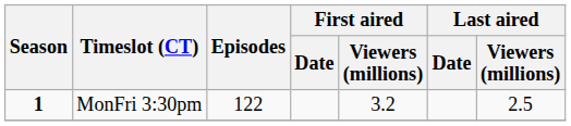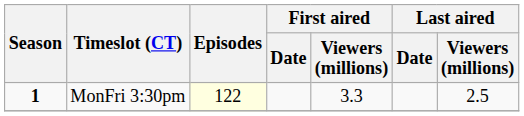MonFri 3:30pm | Episodes: no background -> lightyellow background
MonFri 3:30pm | First aired / Viewers (millions): 3.2 -> 3.3
